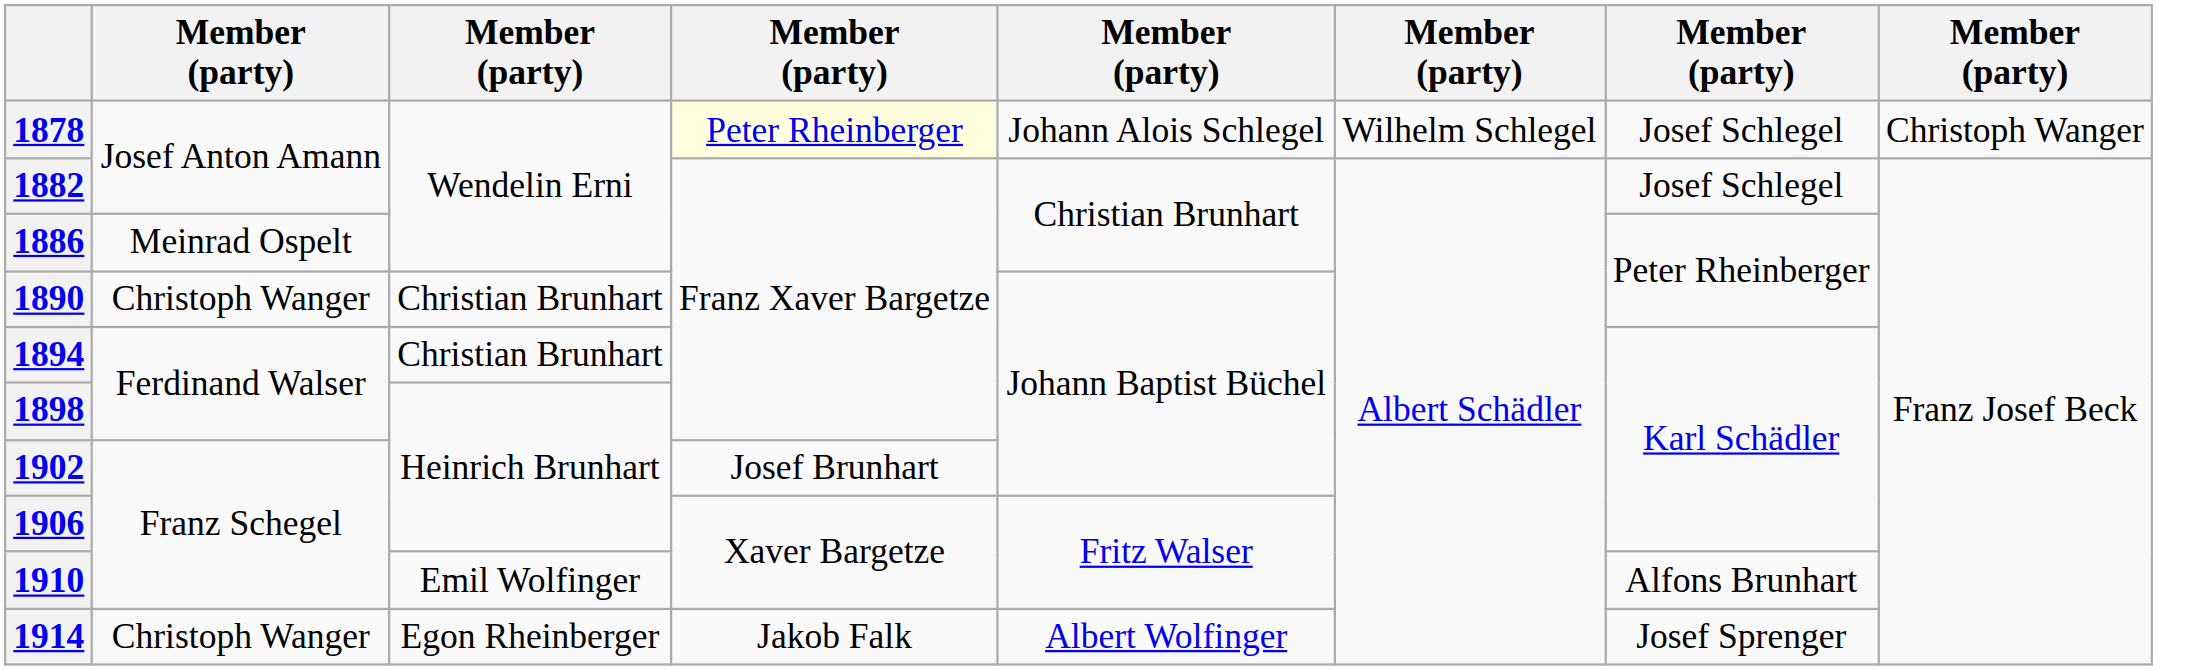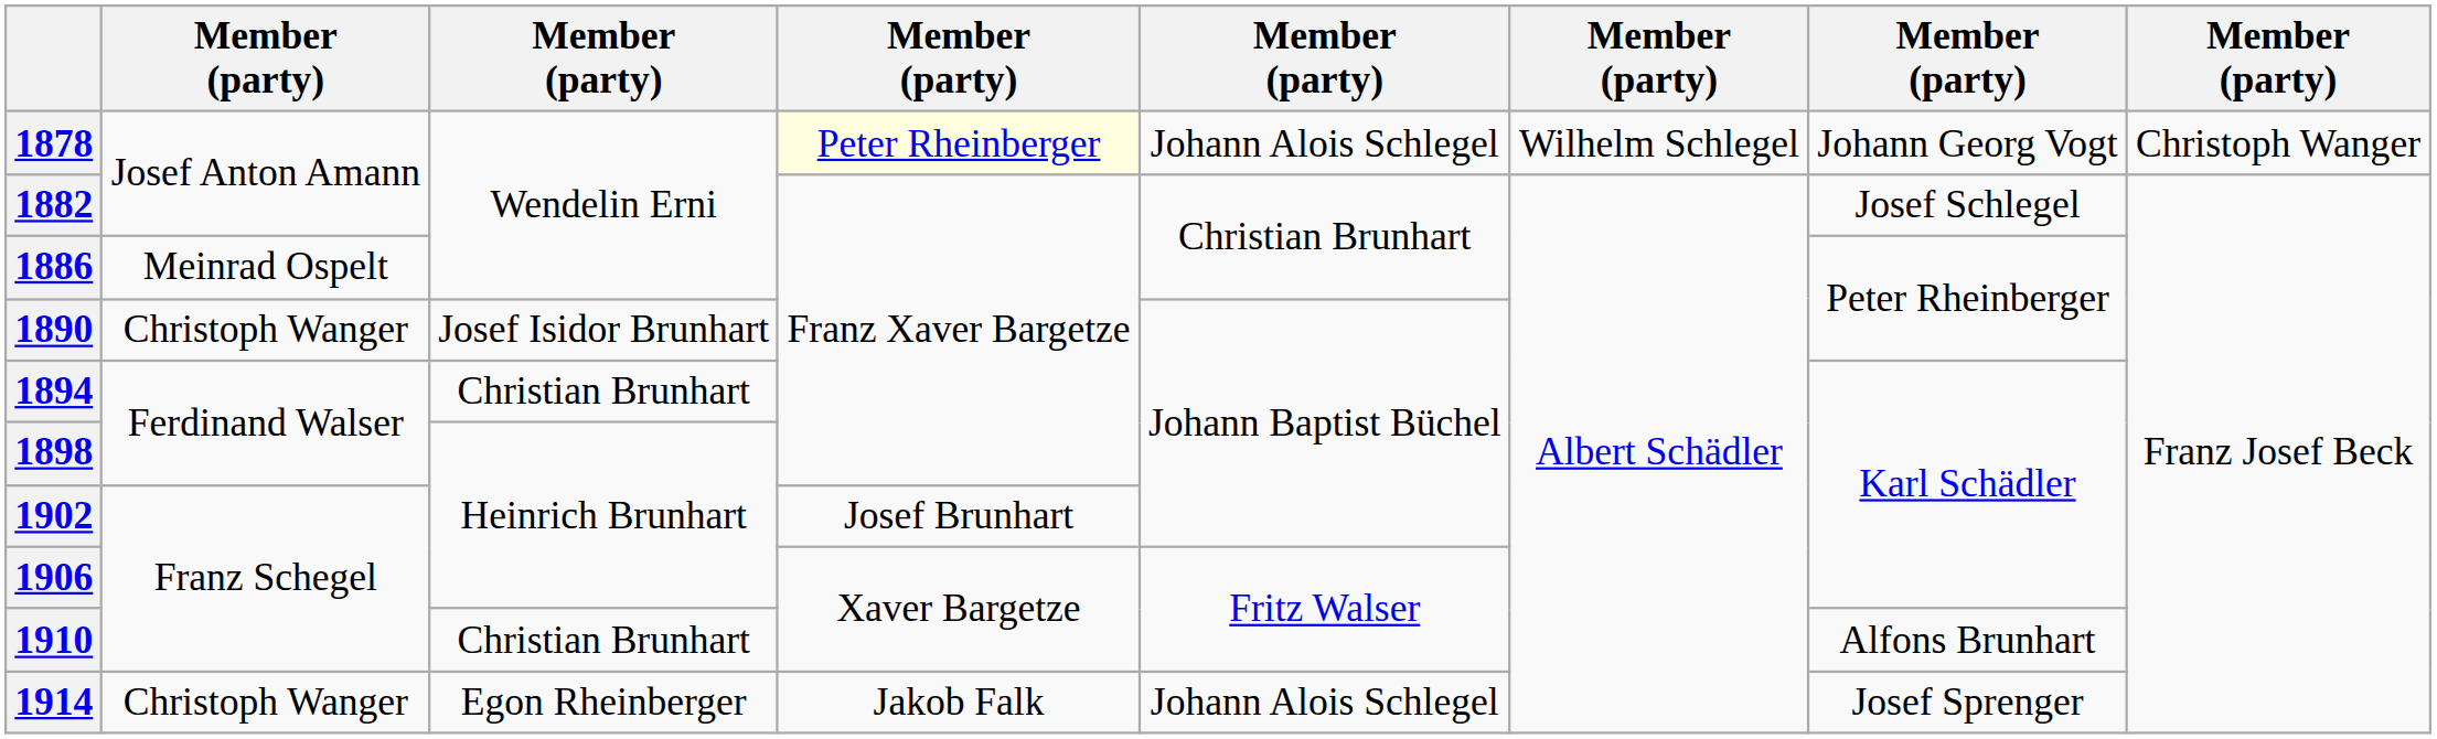1878 | column 7: Josef Schlegel -> Johann Georg Vogt
1890 | column 3: Christian Brunhart -> Josef Isidor Brunhart
1910 | column 3: Emil Wolfinger -> Christian Brunhart
1914 | column 5: Albert Wolfinger -> Johann Alois Schlegel
